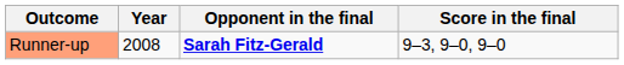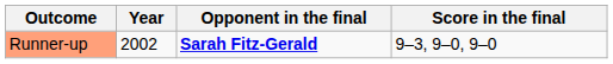Runner-up | Year: 2008 -> 2002
